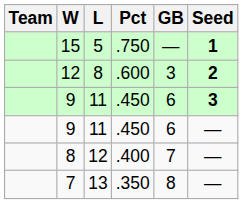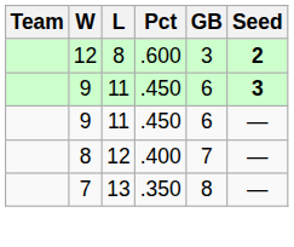- row: 15 | 5 | .750 | — | 1
